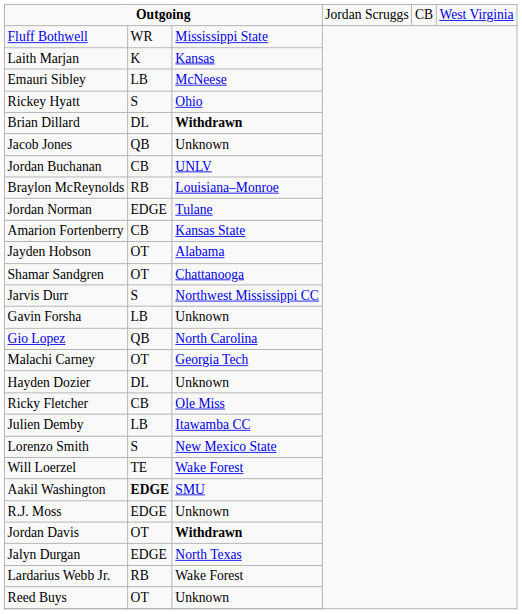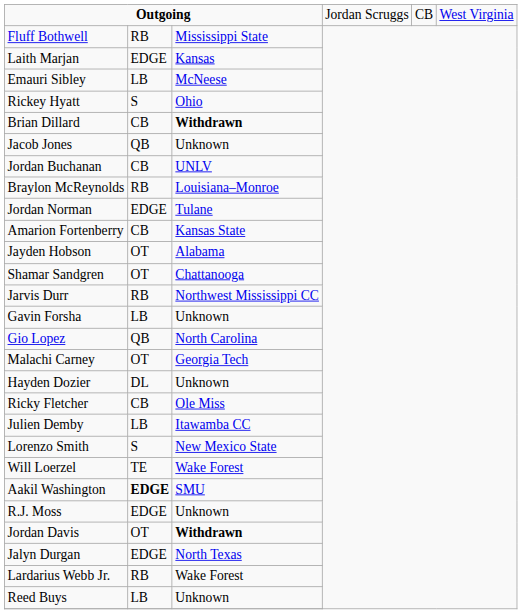Fluff Bothwell | column 2: WR -> RB
Laith Marjan | column 2: K -> EDGE
Brian Dillard | column 2: DL -> CB
Jarvis Durr | column 2: S -> RB
Reed Buys | column 2: OT -> LB
